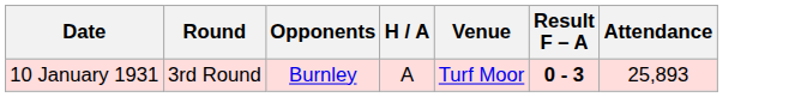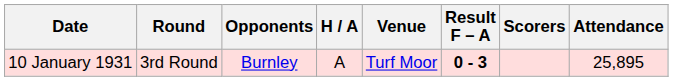+ column: Scorers
10 January 1931 | Attendance: 25,893 -> 25,895
